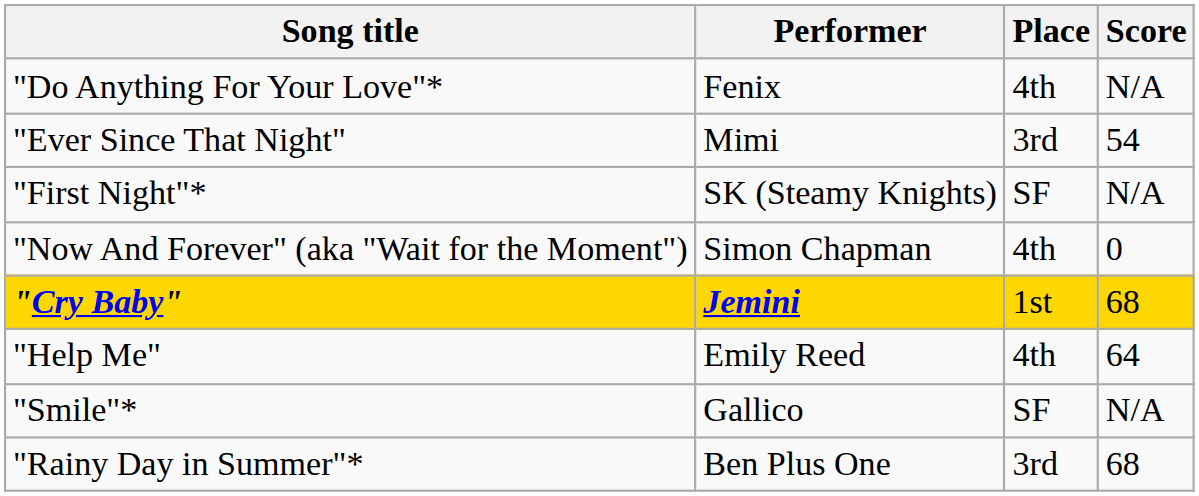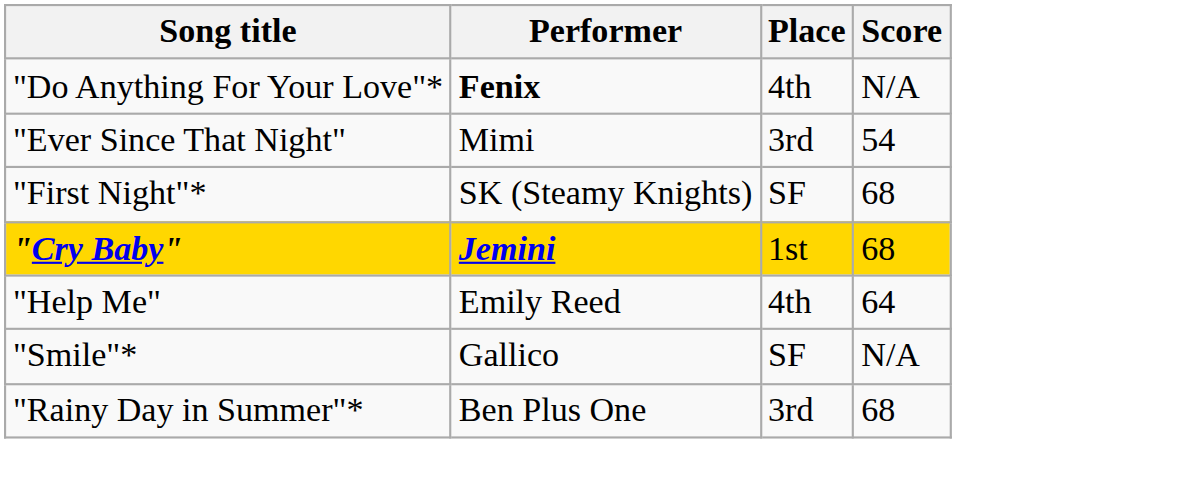"Do Anything For Your Love"* | Performer: normal -> bold
"First Night"* | Score: N/A -> 68
- row: "Now And Forever" (aka "Wait for the Moment") | Simon Chapman | 4th | 0
